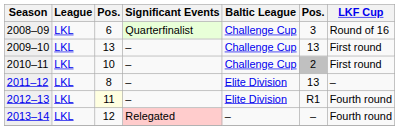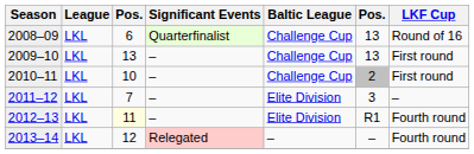2008–09 | column 6: 3 -> 13
2011–12 | column 3: 8 -> 7
2011–12 | column 6: 13 -> 3
